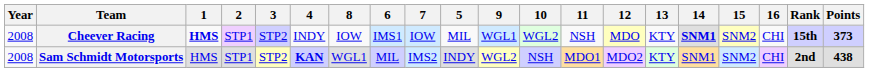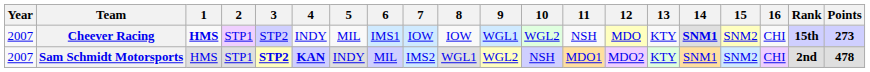columns swapped: 5 <-> 8
Cheever Racing | Year: 2008 -> 2007
Cheever Racing | Points: 373 -> 273
Sam Schmidt Motorsports | Year: 2008 -> 2007
Sam Schmidt Motorsports | 3: normal -> bold
Sam Schmidt Motorsports | Points: 438 -> 478
